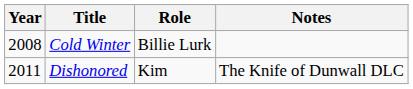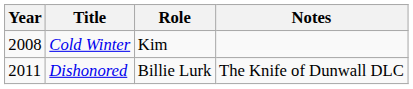Cold Winter | Role: Billie Lurk -> Kim
Dishonored | Role: Kim -> Billie Lurk
